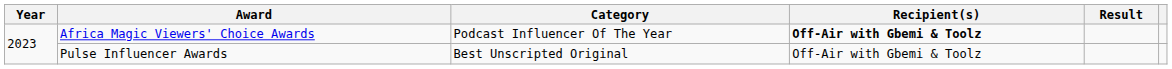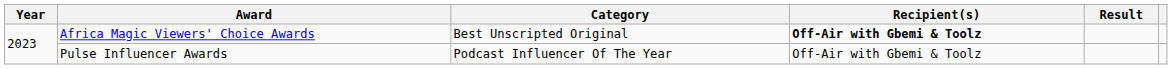Africa Magic Viewers' Choice Awards | Category: Podcast Influencer Of The Year -> Best Unscripted Original
Pulse Influencer Awards | Category: Best Unscripted Original -> Podcast Influencer Of The Year
